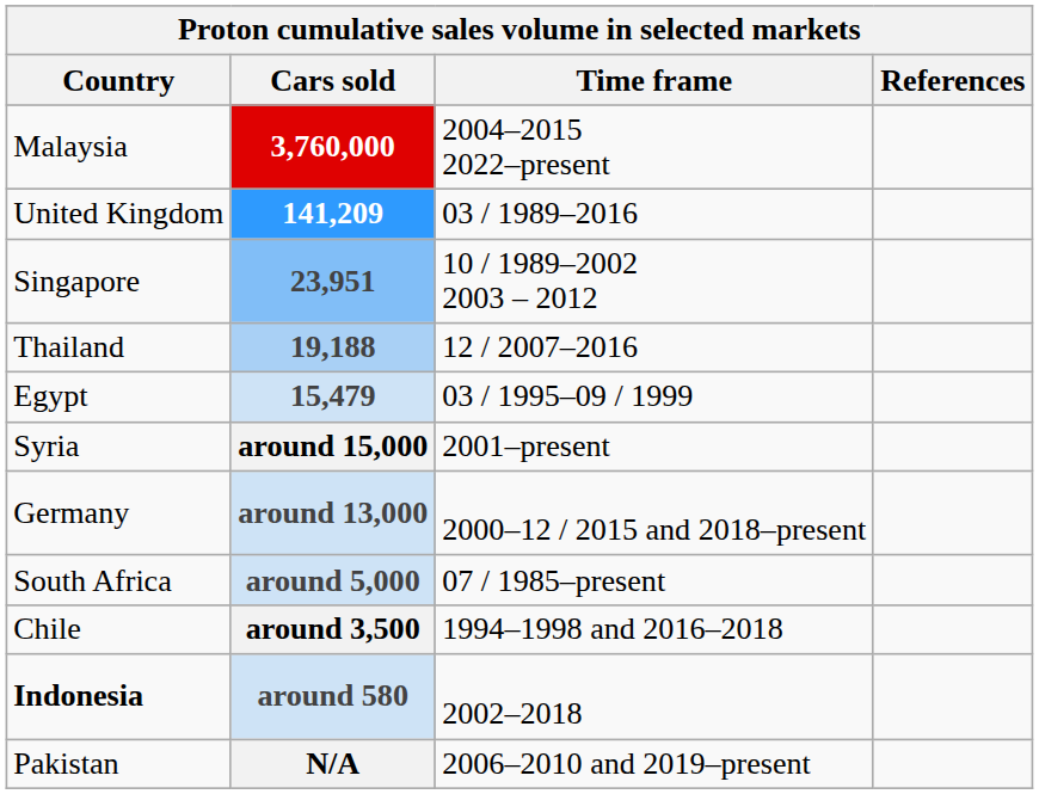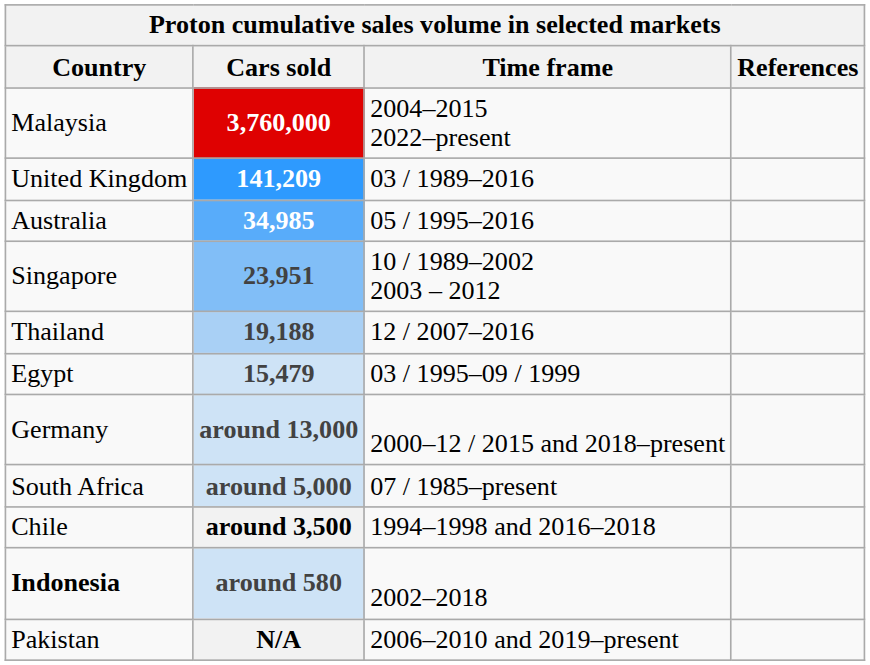+ row: Australia | 34,985 | 05 / 1995–2016
- row: Syria | around 15,000 | 2001–present
